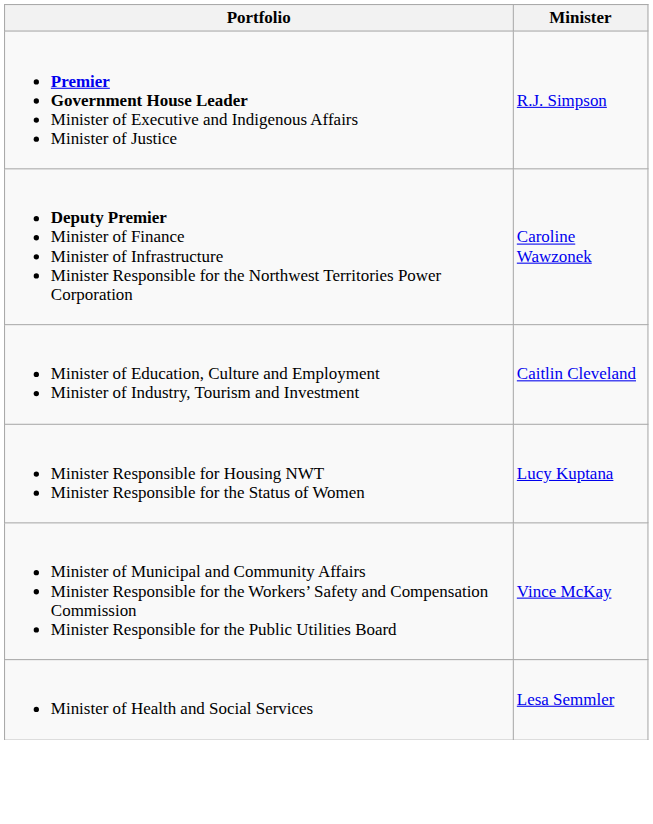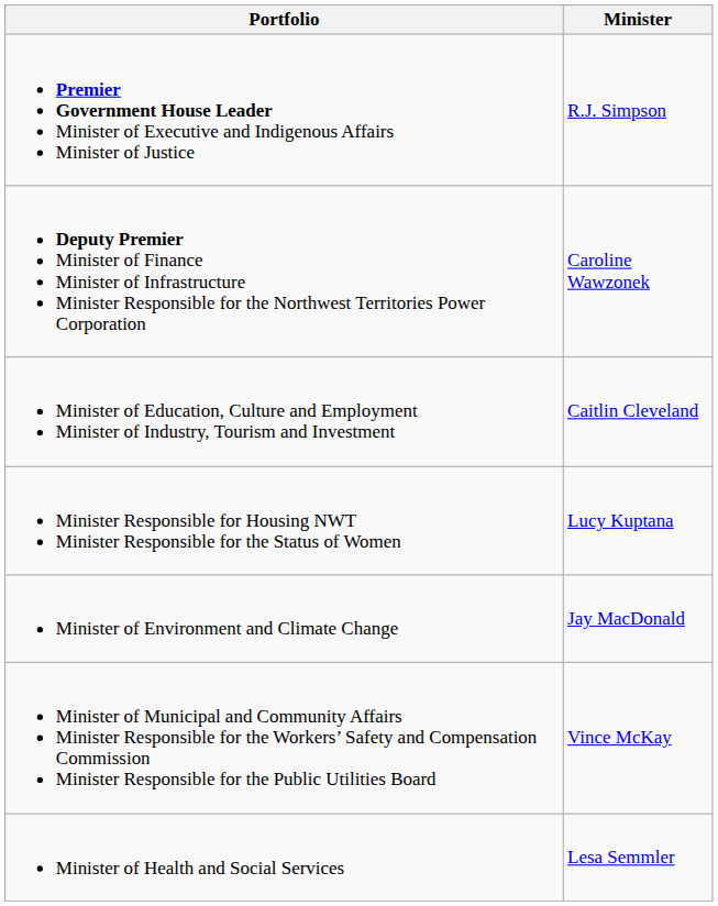+ row: Minister of Environment and Climate Change | Jay MacDonald
